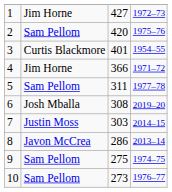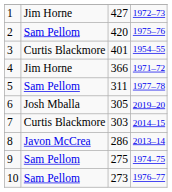6 | column 3: 308 -> 305
7 | column 2: Justin Moss -> Curtis Blackmore
